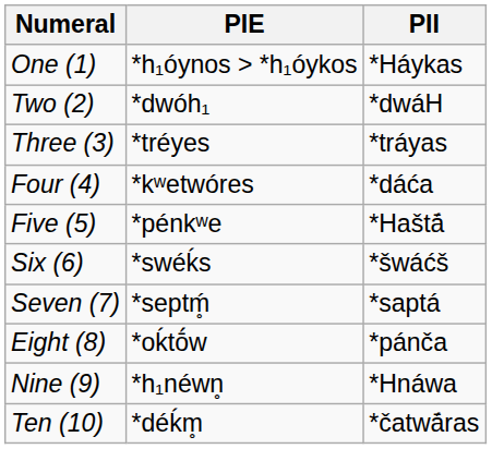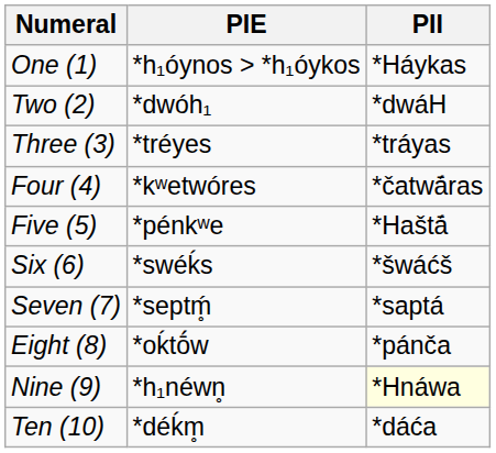Four (4) | PII: *dáća -> *čatwā́ras
Nine (9) | PII: no background -> lightyellow background
Ten (10) | PII: *čatwā́ras -> *dáća
